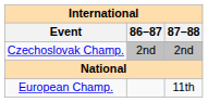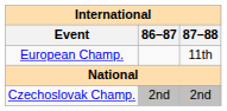rows swapped: European Champ. <-> Czechoslovak Champ.
